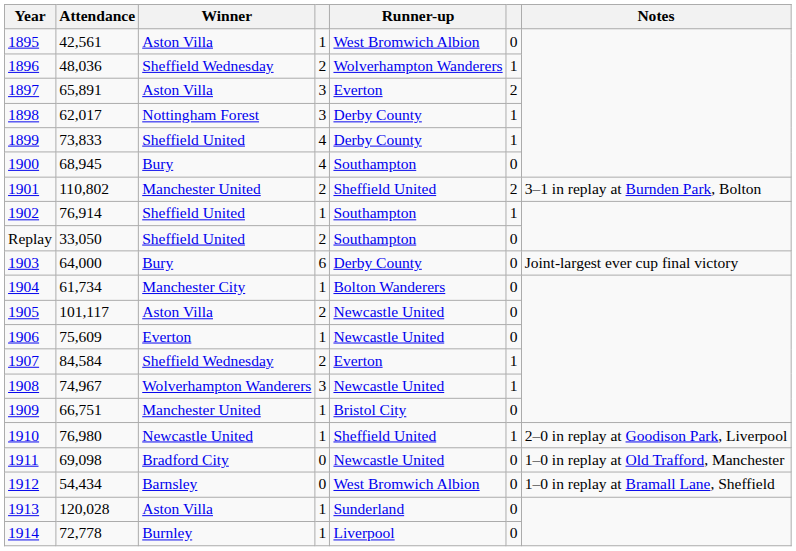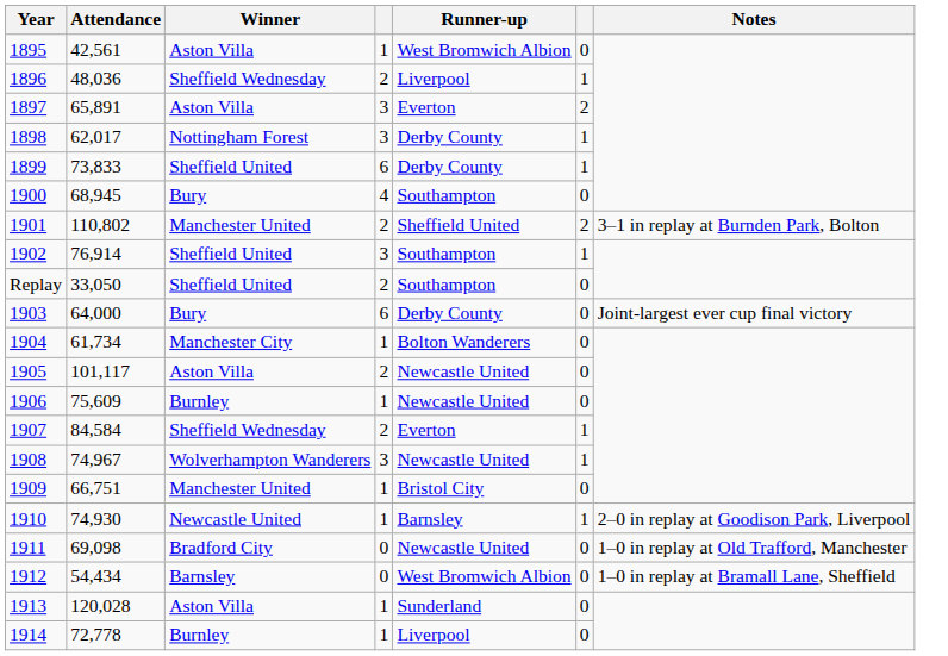1896 | Runner-up: Wolverhampton Wanderers -> Liverpool
1899 | column 4: 4 -> 6
1902 | column 4: 1 -> 3
1906 | Winner: Everton -> Burnley
1910 | Attendance: 76,980 -> 74,930
1910 | Runner-up: Sheffield United -> Barnsley
